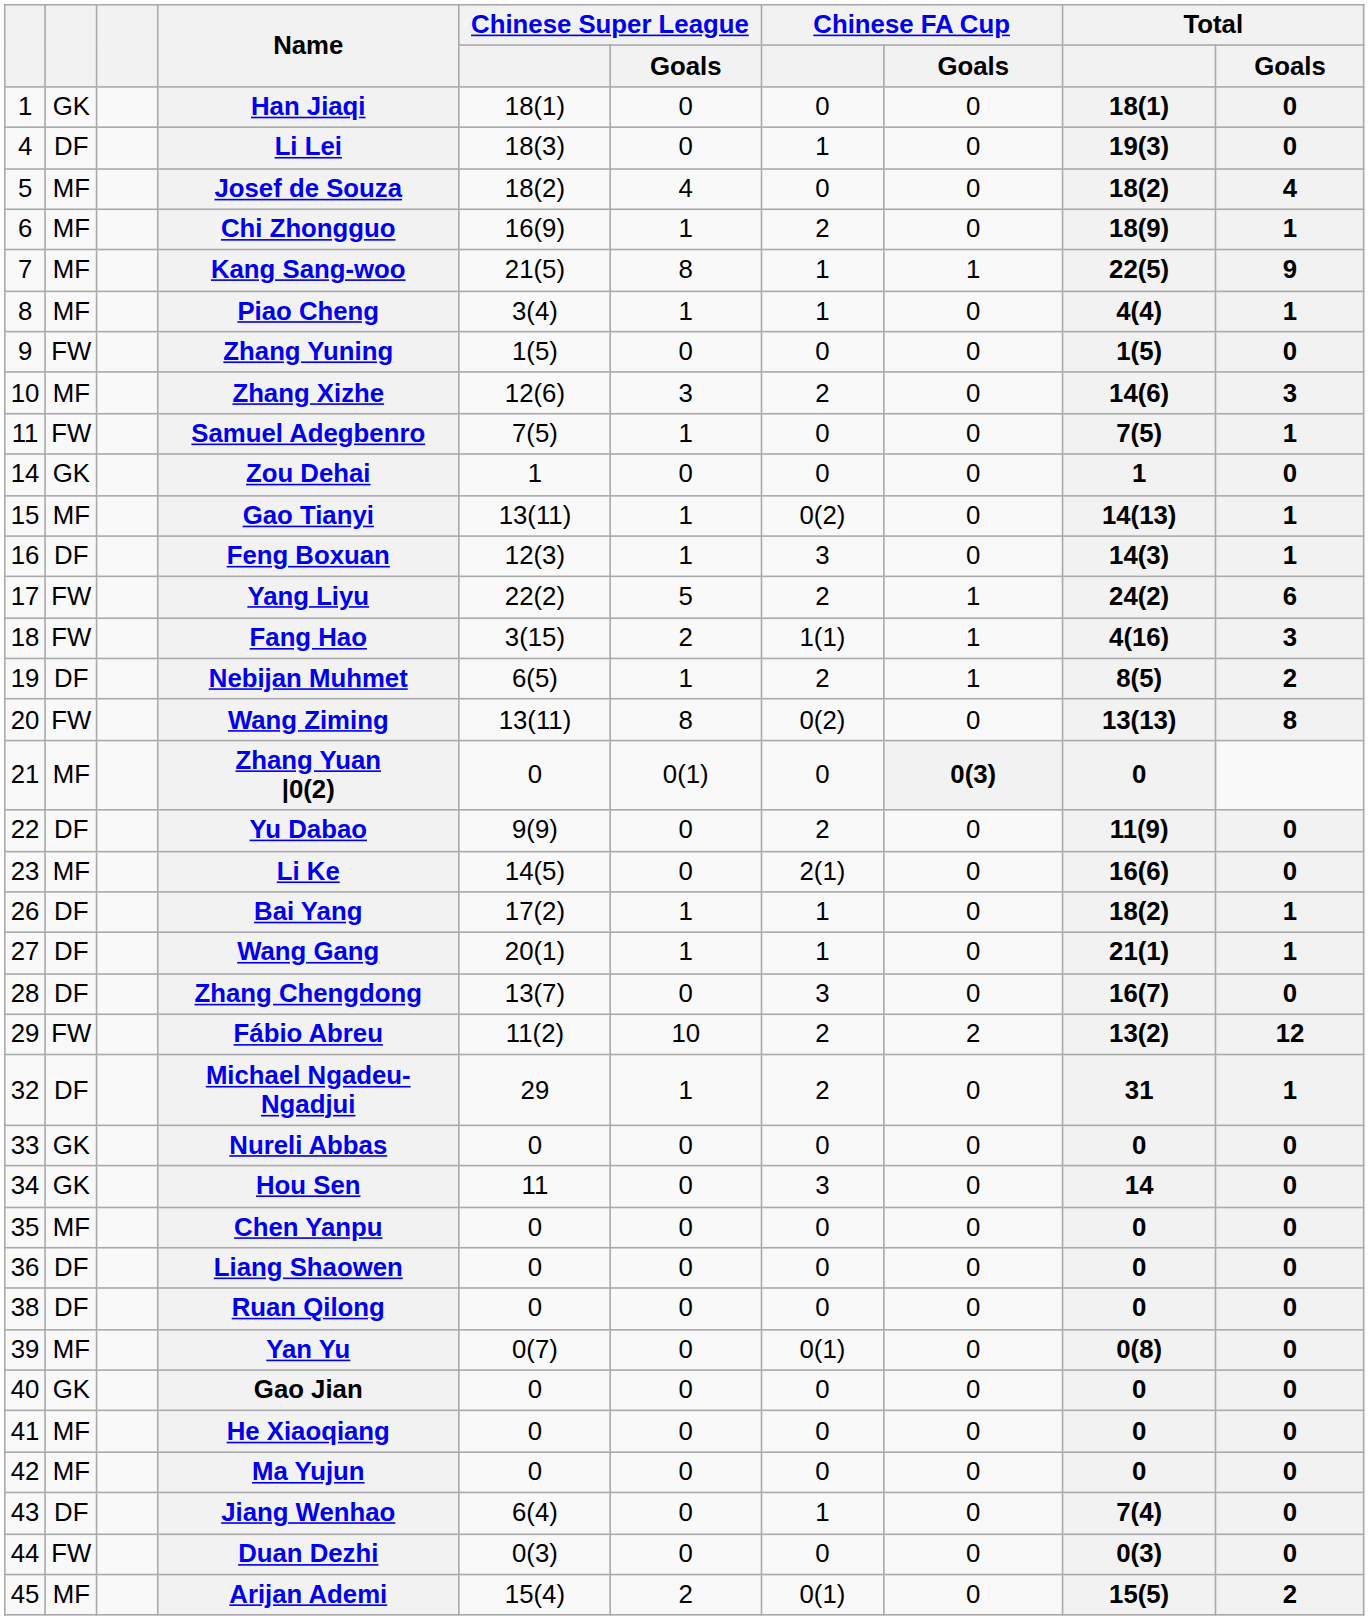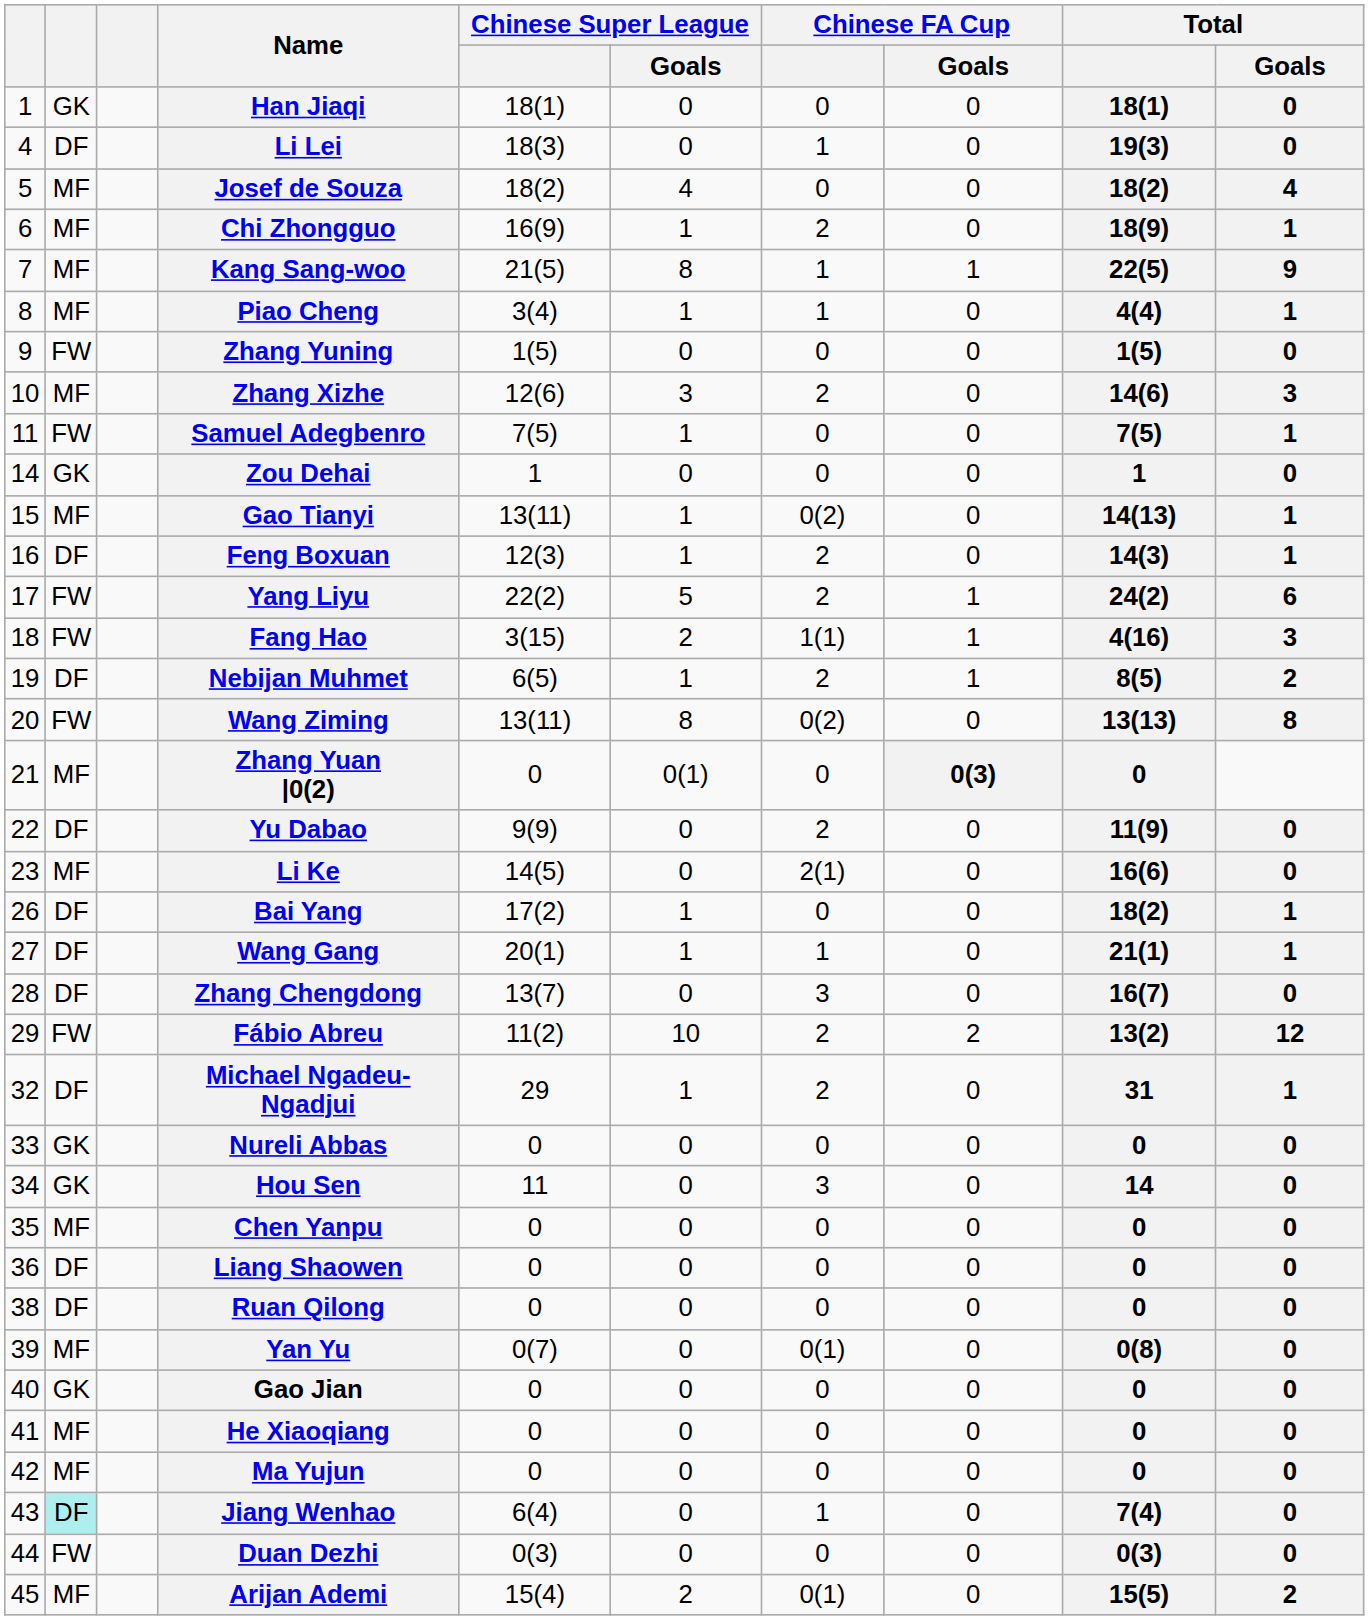Feng Boxuan | Chinese FA Cup: 3 -> 2
Bai Yang | Chinese FA Cup: 1 -> 0
Jiang Wenhao | column 2: no background -> paleturquoise background
